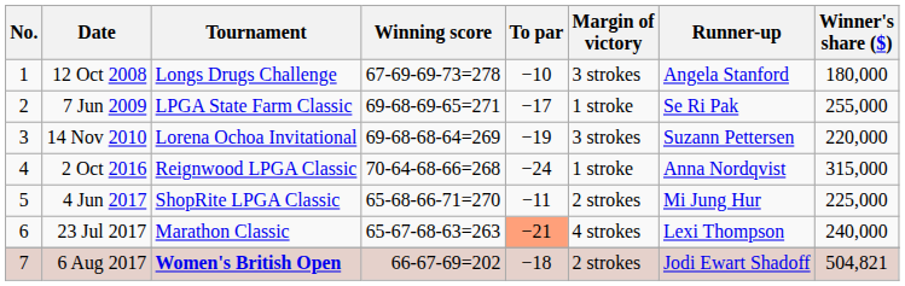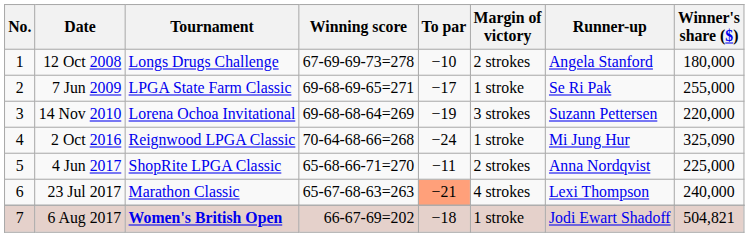12 Oct 2008 | Margin of victory: 3 strokes -> 2 strokes
2 Oct 2016 | Runner-up: Anna Nordqvist -> Mi Jung Hur
2 Oct 2016 | Winner's share ($): 315,000 -> 325,090
4 Jun 2017 | Runner-up: Mi Jung Hur -> Anna Nordqvist
6 Aug 2017 | Margin of victory: 2 strokes -> 1 stroke
